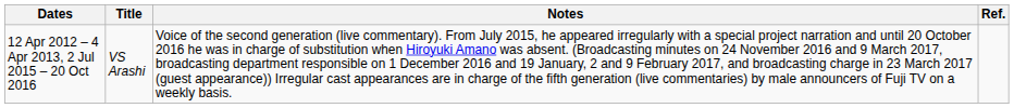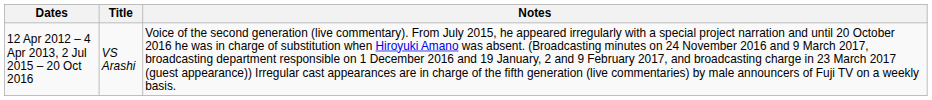- column: Ref.
